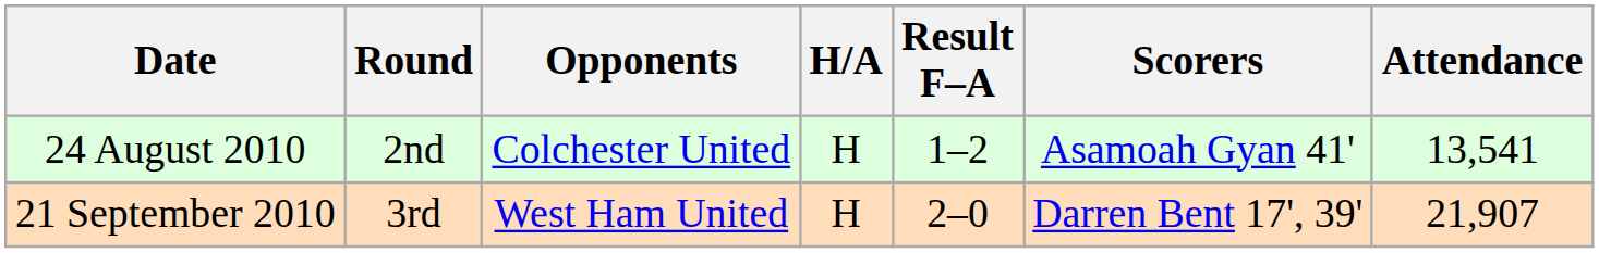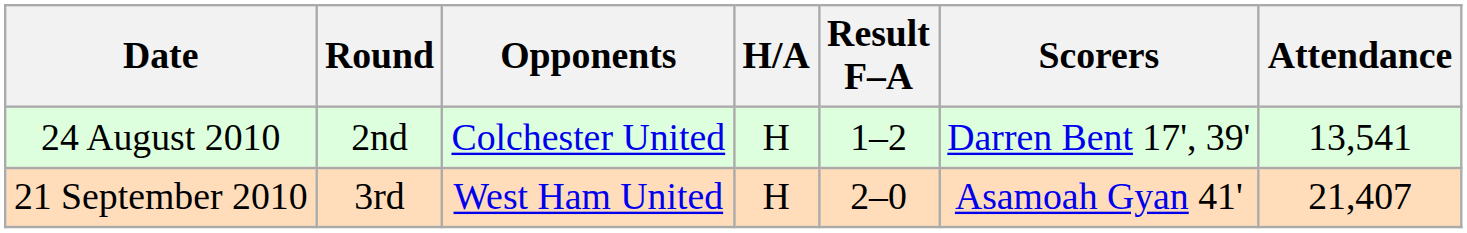24 August 2010 | Scorers: Asamoah Gyan 41' -> Darren Bent 17', 39'
21 September 2010 | Scorers: Darren Bent 17', 39' -> Asamoah Gyan 41'
21 September 2010 | Attendance: 21,907 -> 21,407
